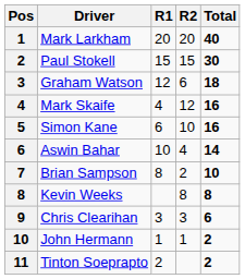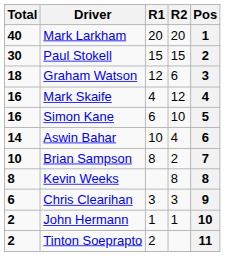columns swapped: Pos <-> Total
